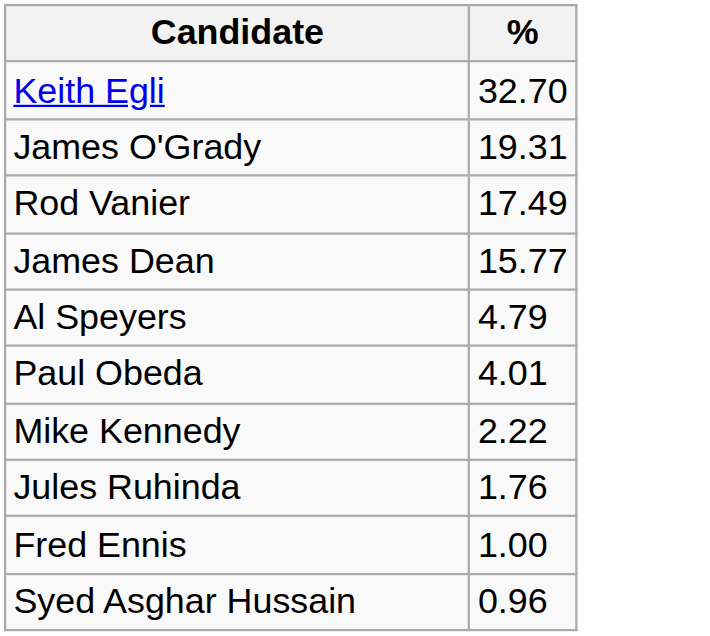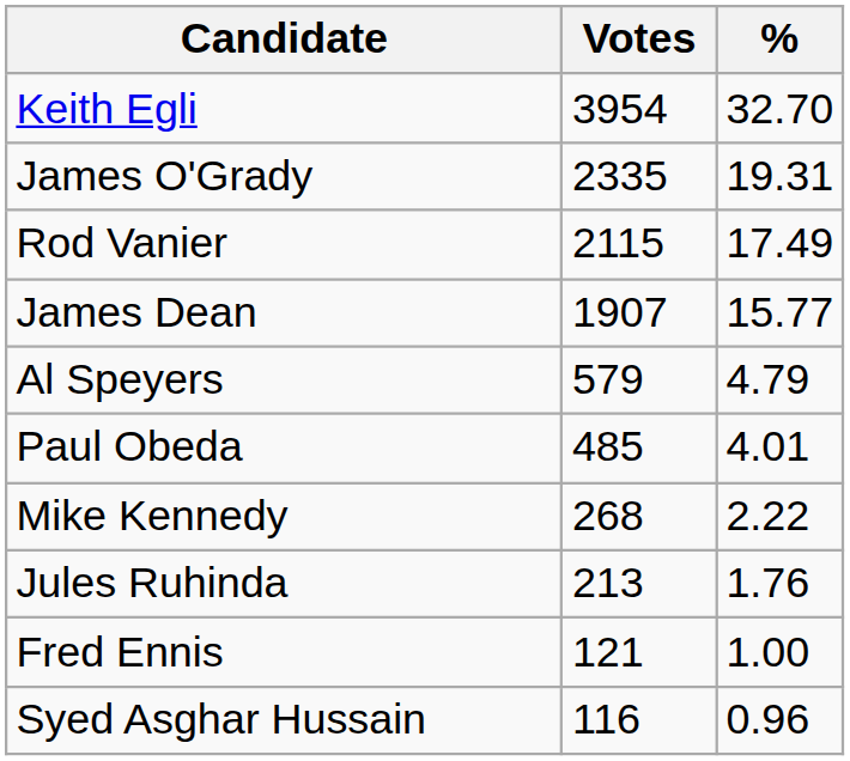+ column: Votes | 3954 | 2335 | 2115 | 1907 | 579 | 485 | 268 | 213 | 121 | 116
